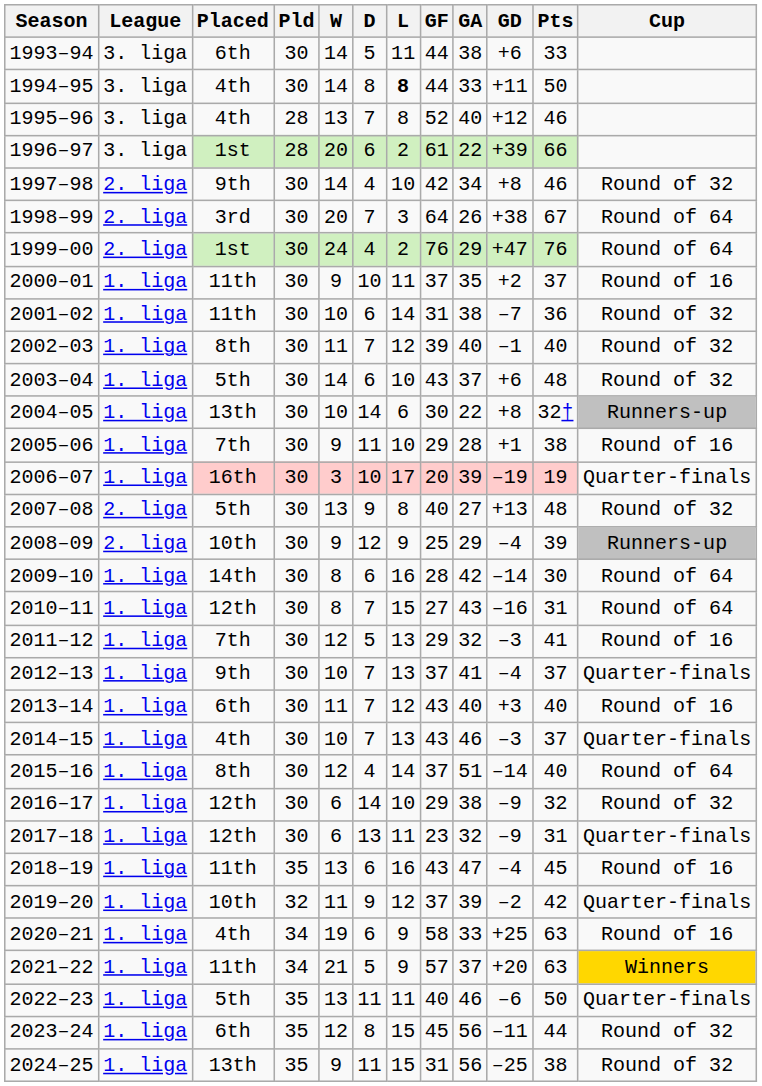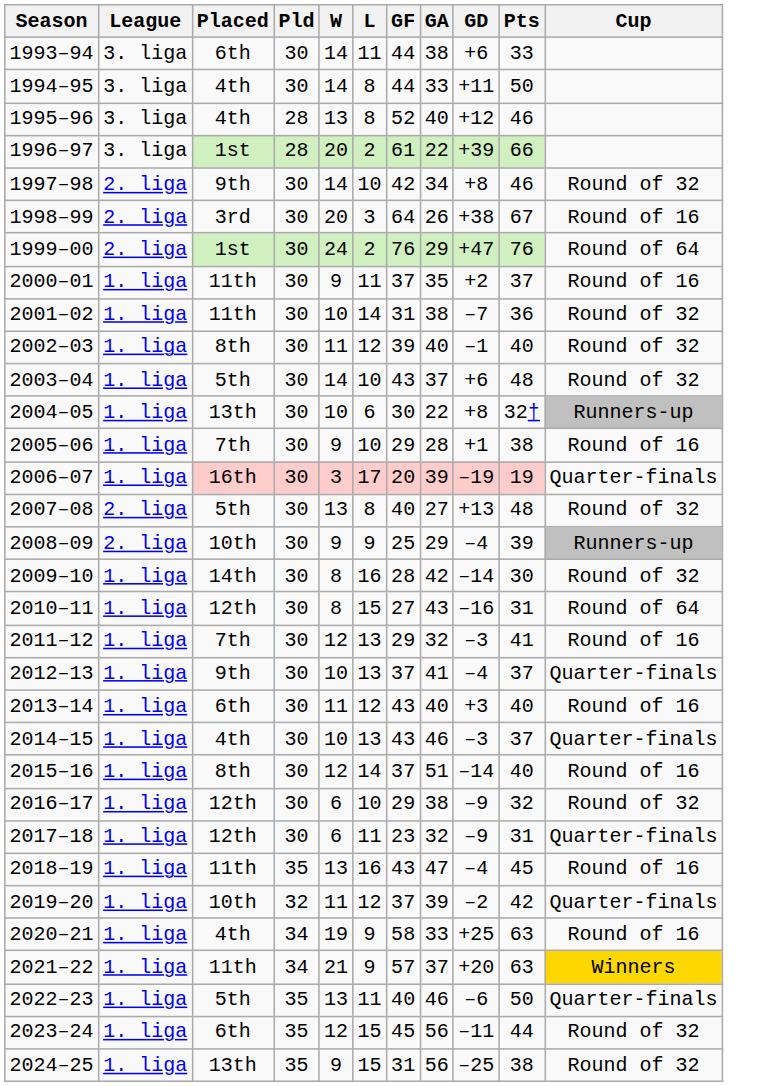- column: D | 5 | 8 | 7 | 6 | 4 | 7 | 4 | 10 | 6 | 7 | 6 | 14 | 11 | 10 | 9 | 12 | 6 | 7 | 5 | 7 | 7 | 7 | 4 | 14 | 13 | 6 | 9 | 6 | 5 | 11 | 8 | 11
1994–95 | L: bold -> normal
1998–99 | Cup: Round of 64 -> Round of 16
2009–10 | Cup: Round of 64 -> Round of 32
2015–16 | Cup: Round of 64 -> Round of 16
